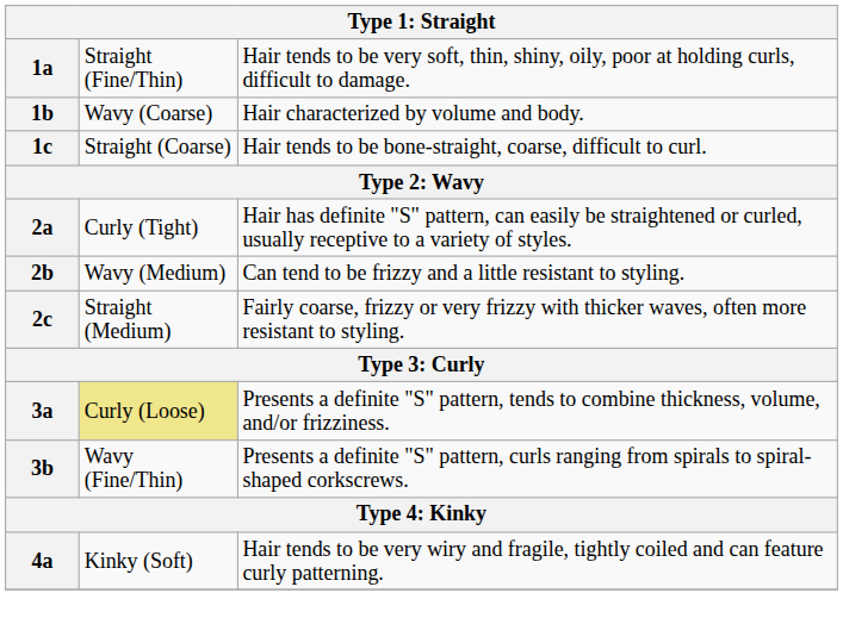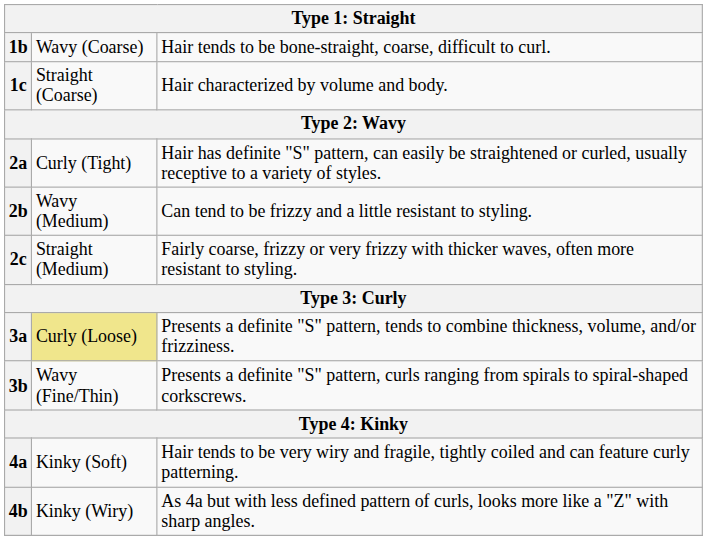- row: 1a | Straight (Fine/Thin) | Hair tends to be very soft, thin, shiny, oily, poor at holding curls, difficult to damage.
1b | column 3: Hair characterized by volume and body. -> Hair tends to be bone-straight, coarse, difficult to curl.
1c | column 3: Hair tends to be bone-straight, coarse, difficult to curl. -> Hair characterized by volume and body.
+ row: 4b | Kinky (Wiry) | As 4a but with less defined pattern of curls, looks more like a "Z" with sharp angles.
